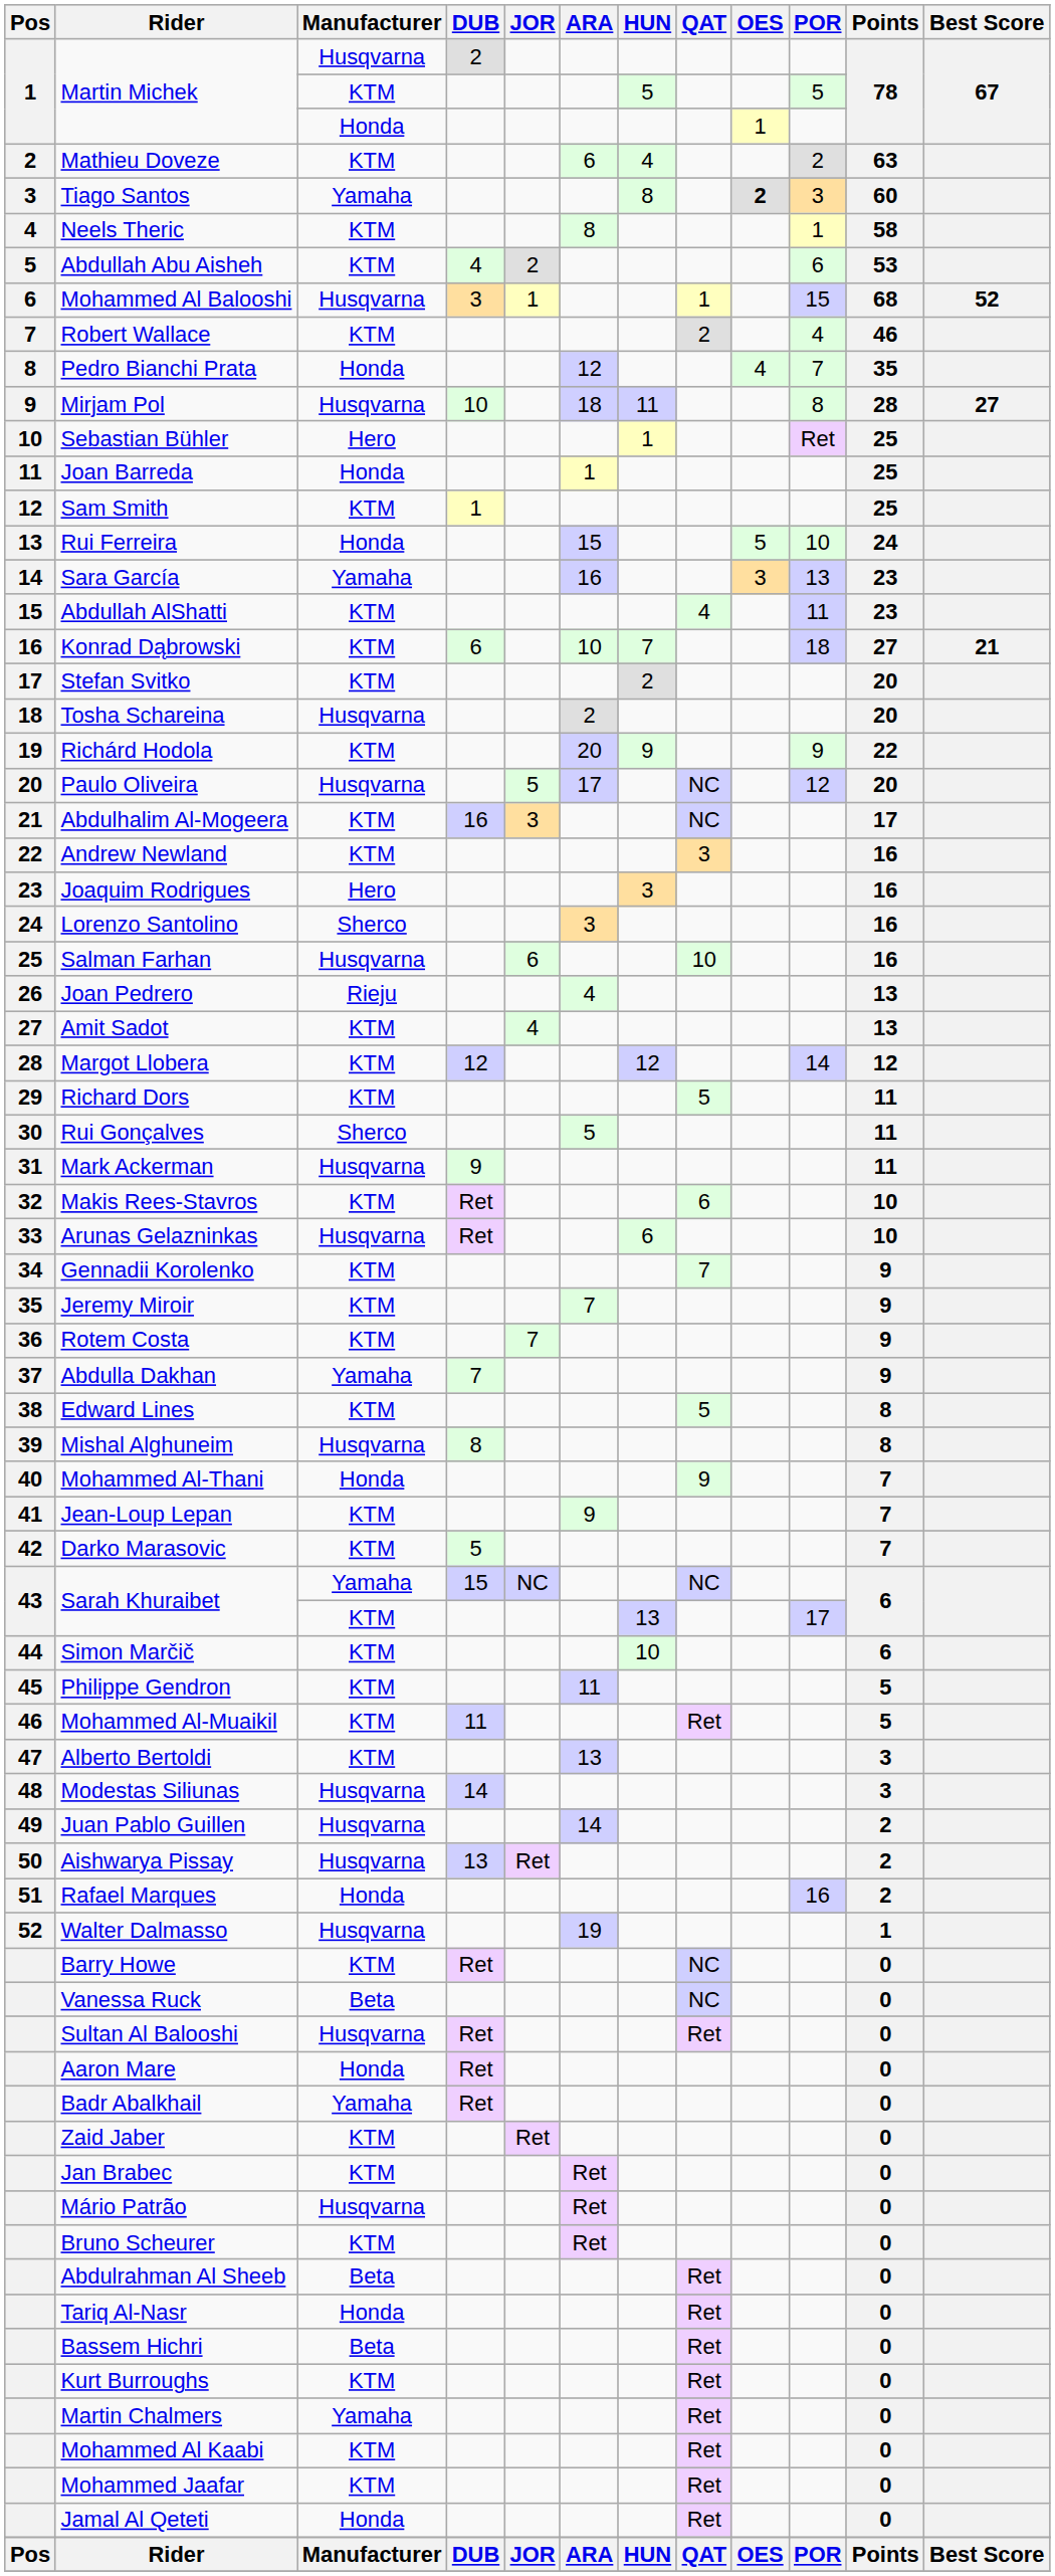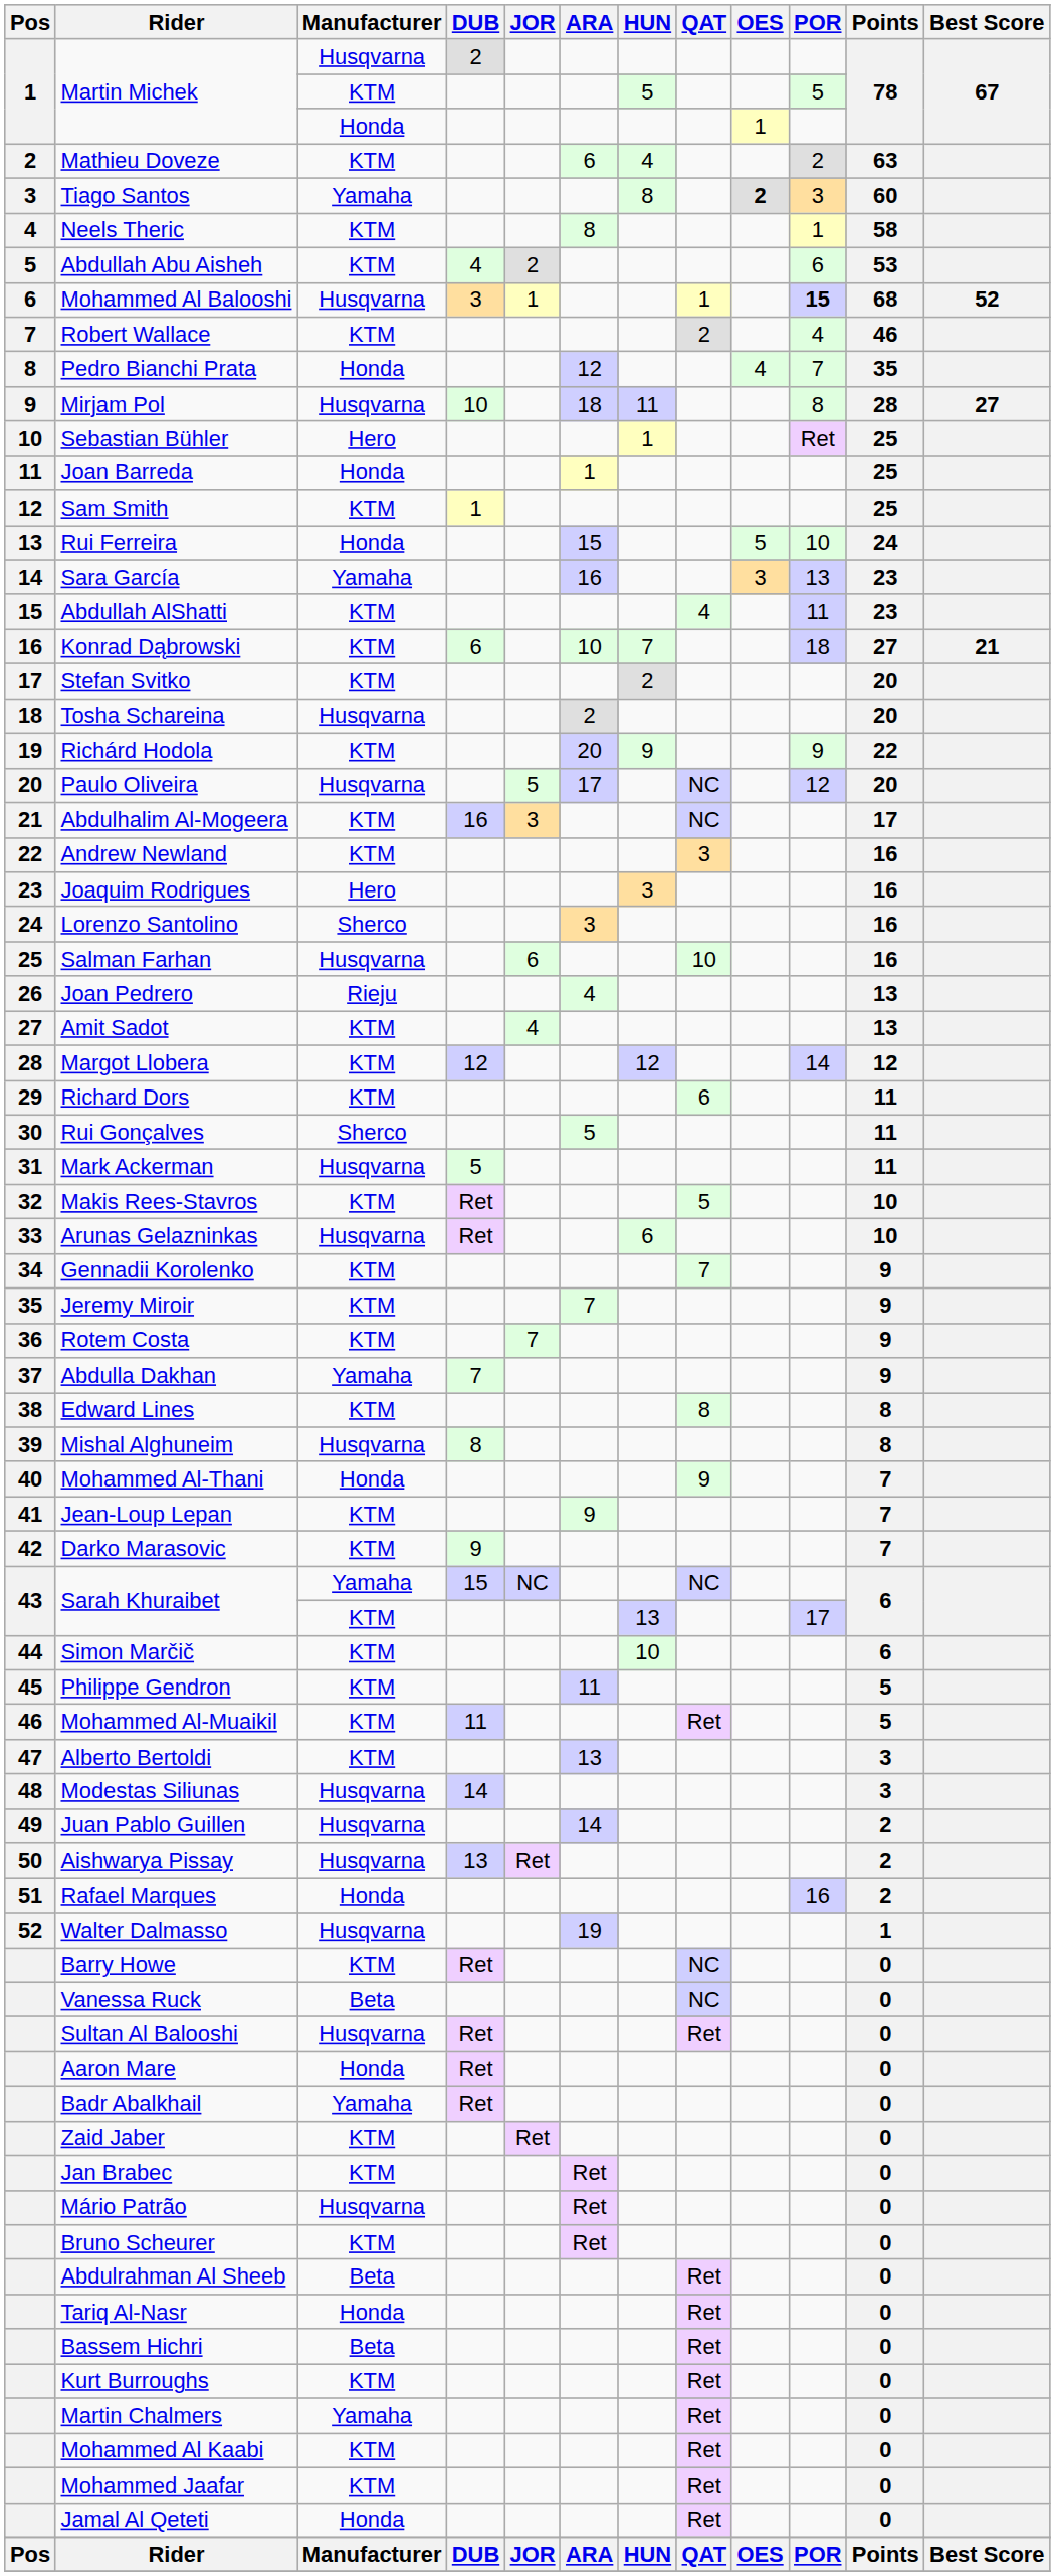Mohammed Al Balooshi | POR: normal -> bold
Richard Dors | QAT: 5 -> 6
Mark Ackerman | DUB: 9 -> 5
Makis Rees-Stavros | QAT: 6 -> 5
Edward Lines | QAT: 5 -> 8
Darko Marasovic | DUB: 5 -> 9
